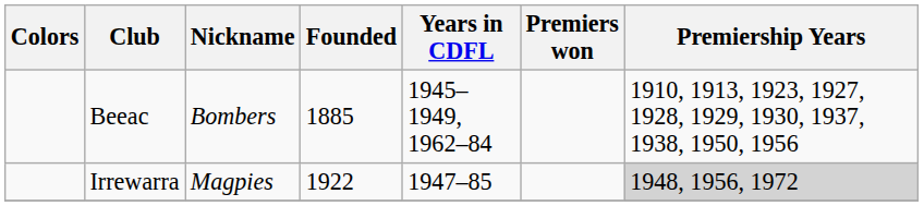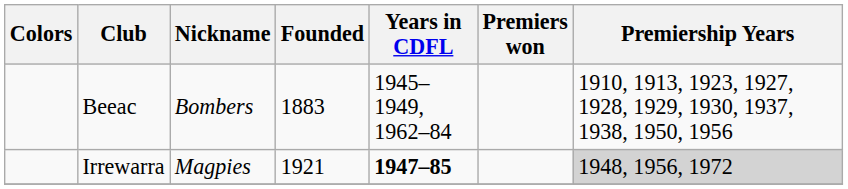Beeac | Founded: 1885 -> 1883
Irrewarra | Founded: 1922 -> 1921
Irrewarra | Years in CDFL: normal -> bold
